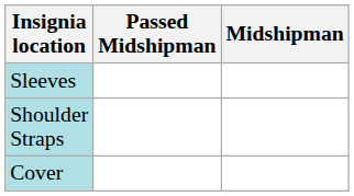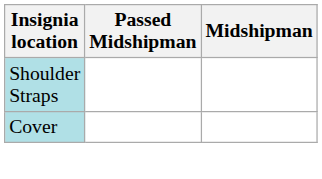- row: Sleeves
